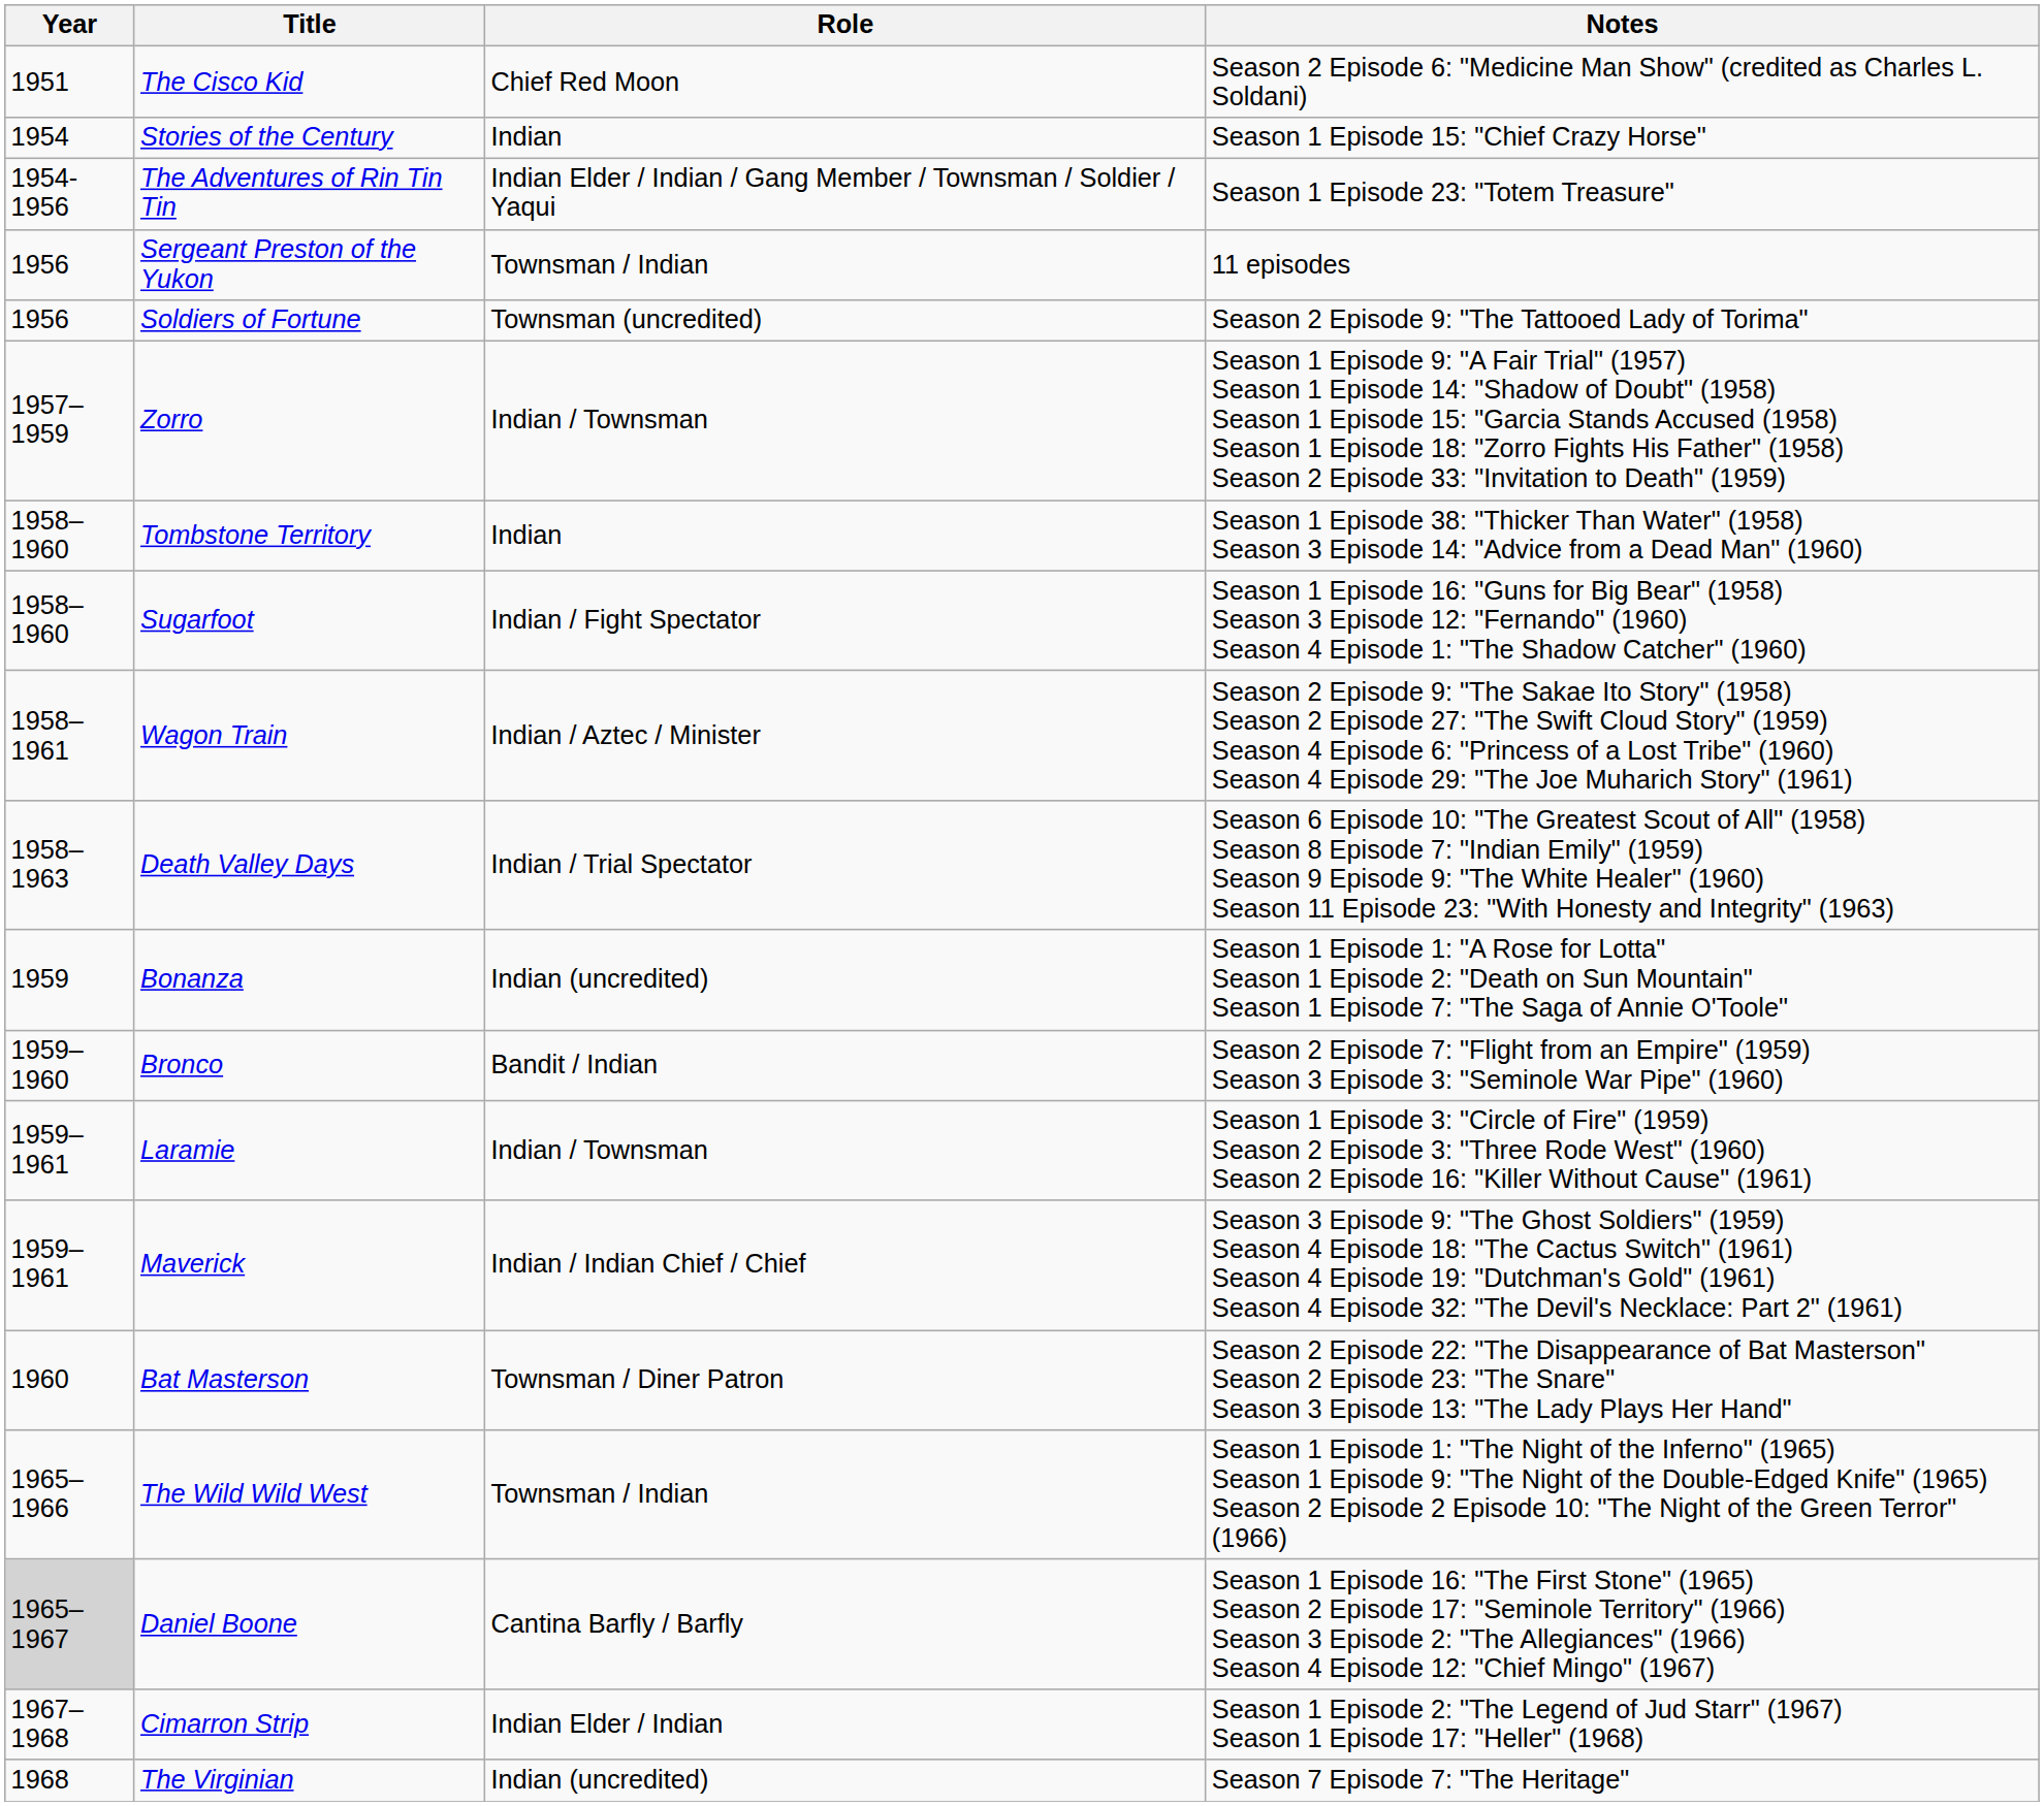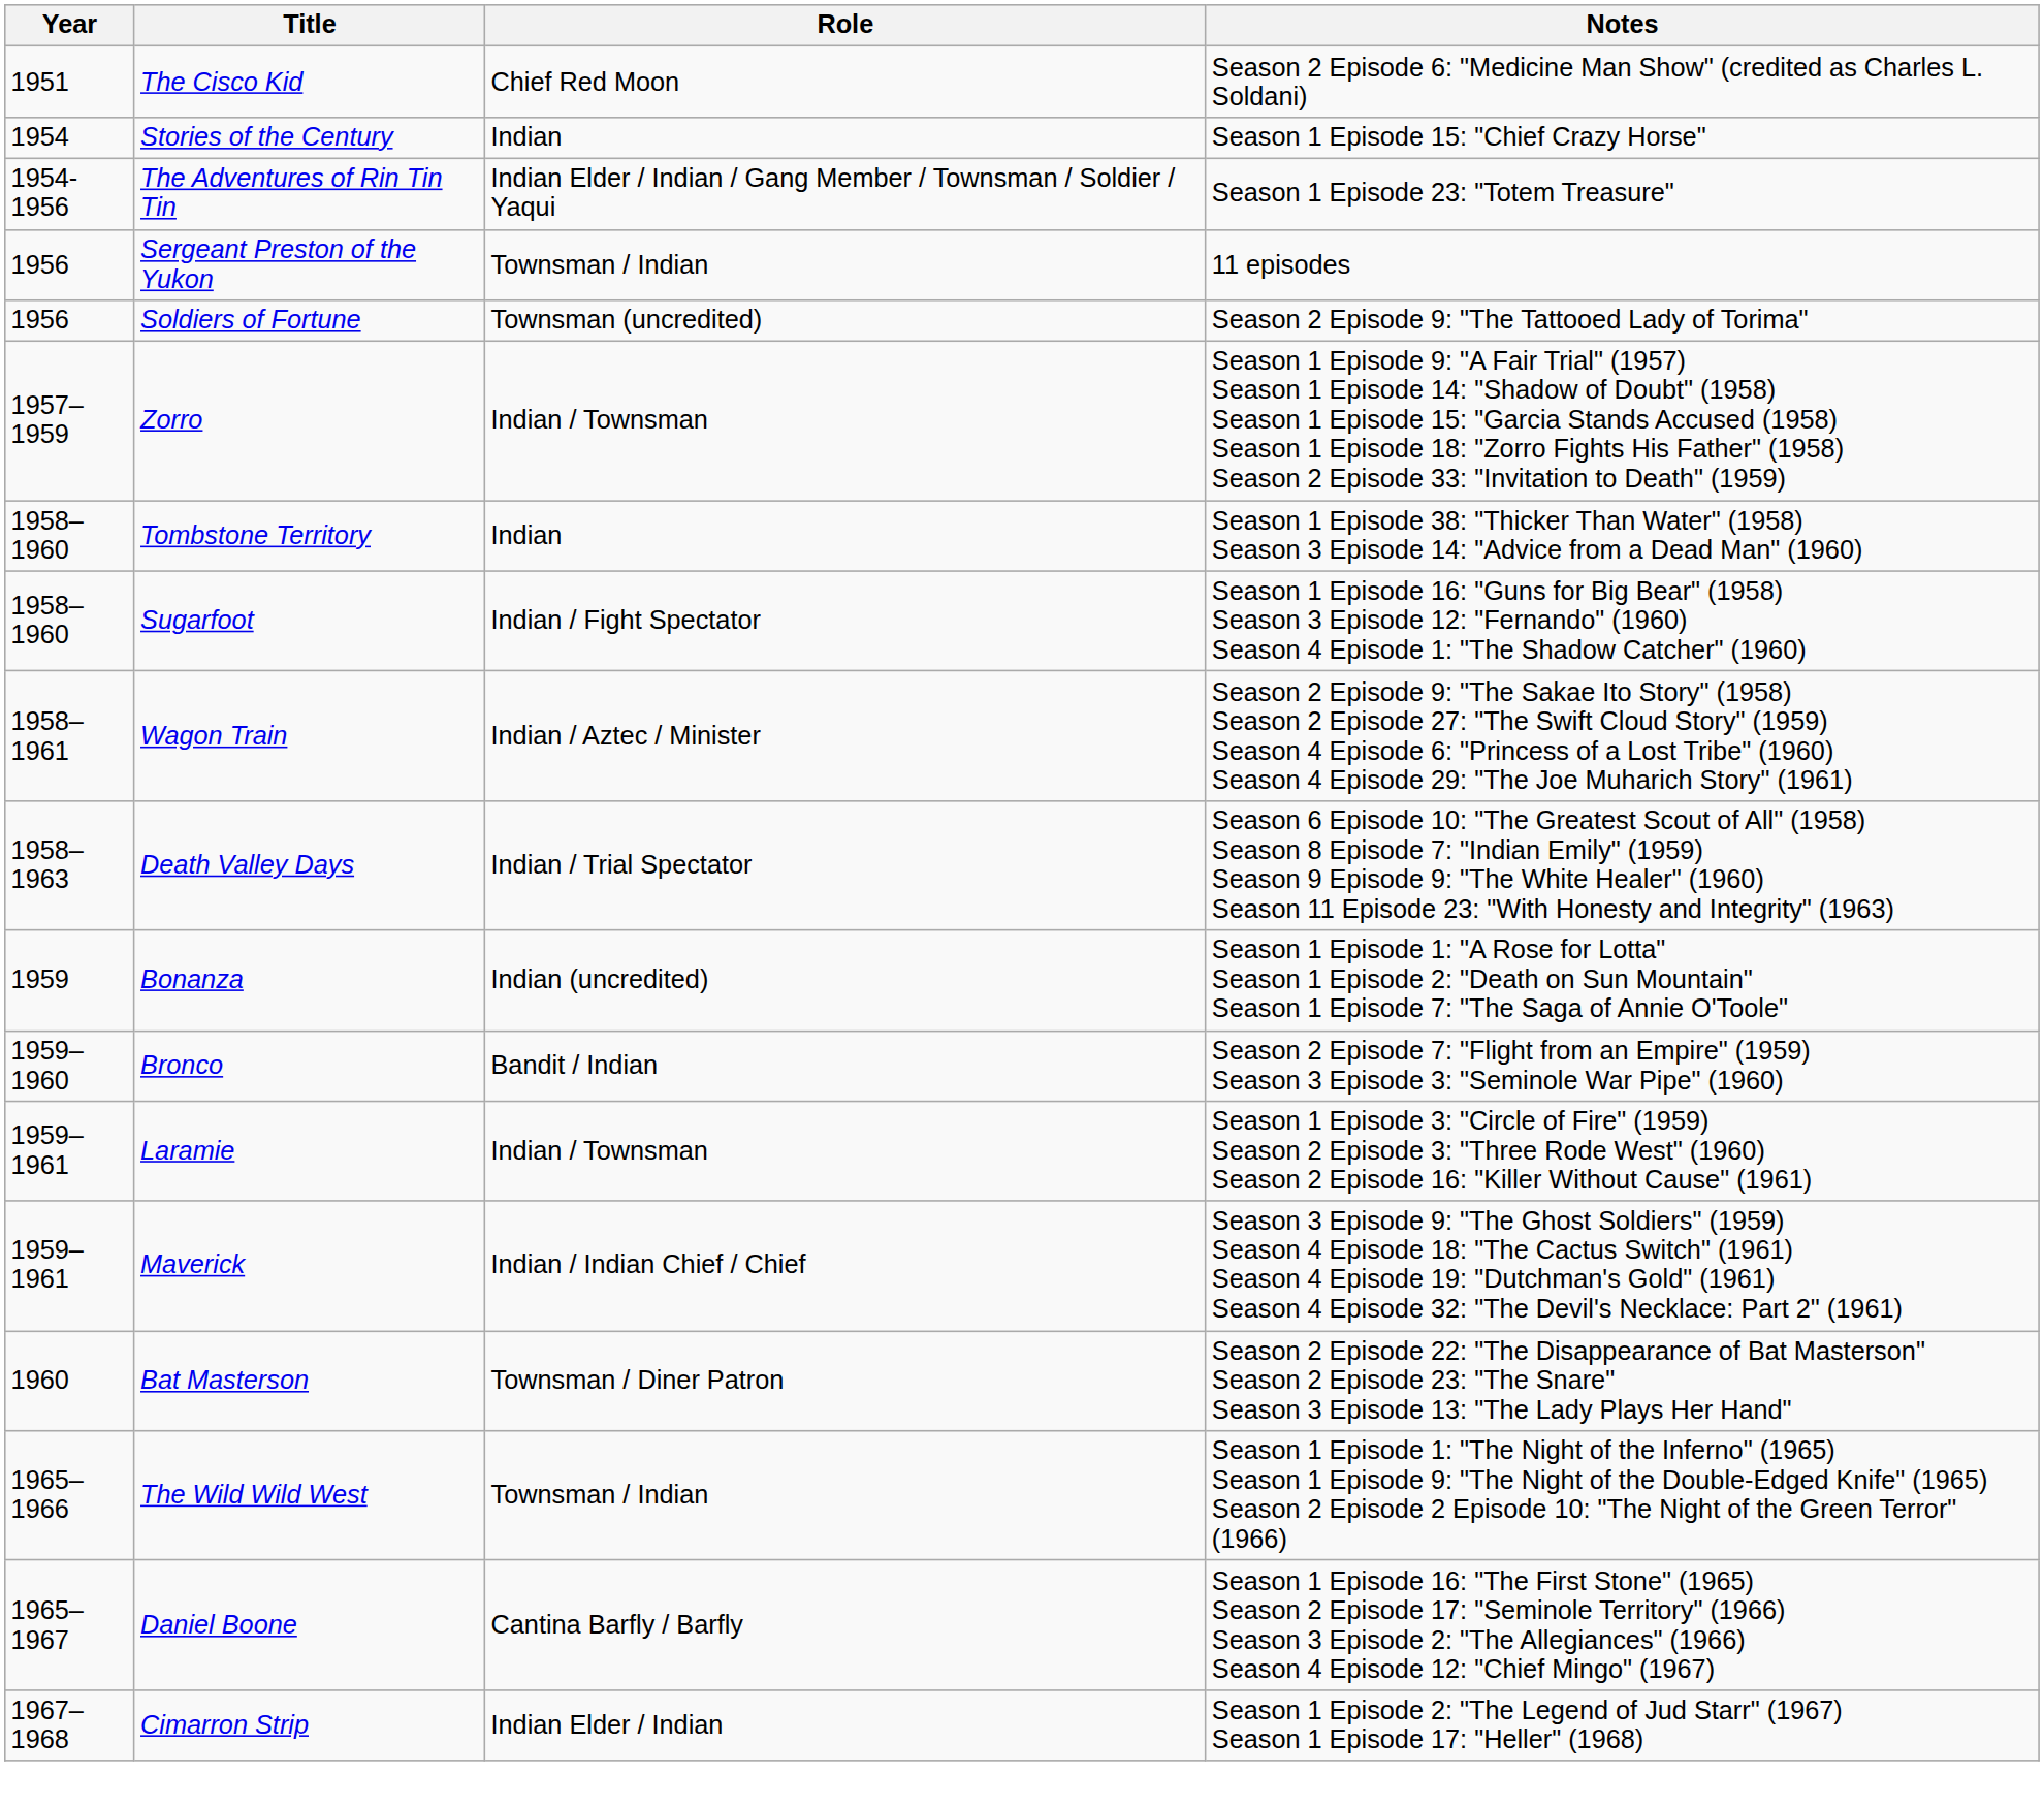Daniel Boone | Year: lightgrey background -> no background
- row: 1968 | The Virginian | Indian (uncredited) | Season 7 Episode 7: "The Heritage"
